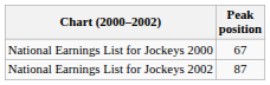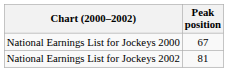National Earnings List for Jockeys 2002 | Peak position: 87 -> 81
